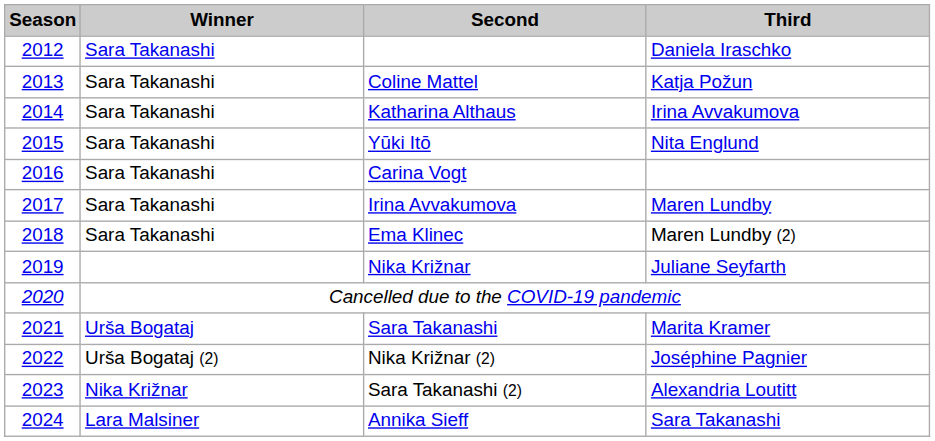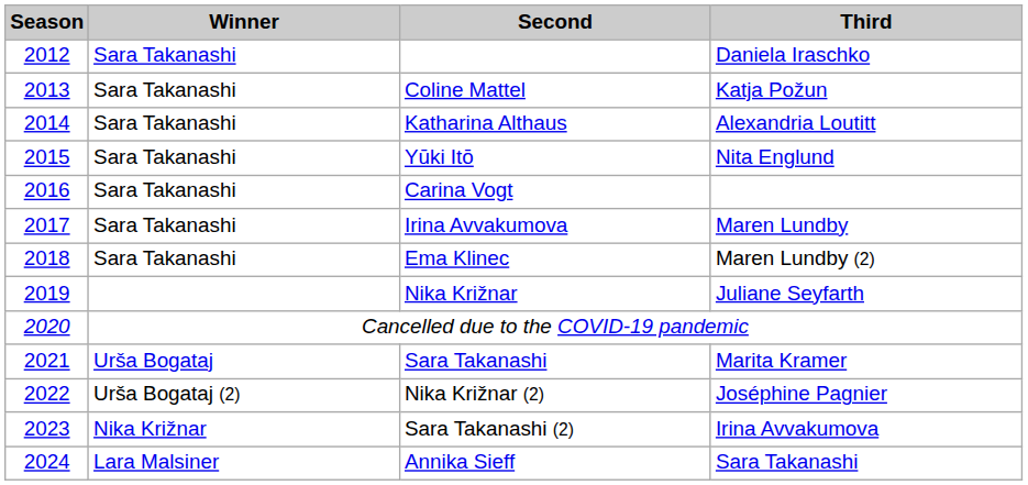Katharina Althaus | Third: Irina Avvakumova -> Alexandria Loutitt
Sara Takanashi (2) | Third: Alexandria Loutitt -> Irina Avvakumova
